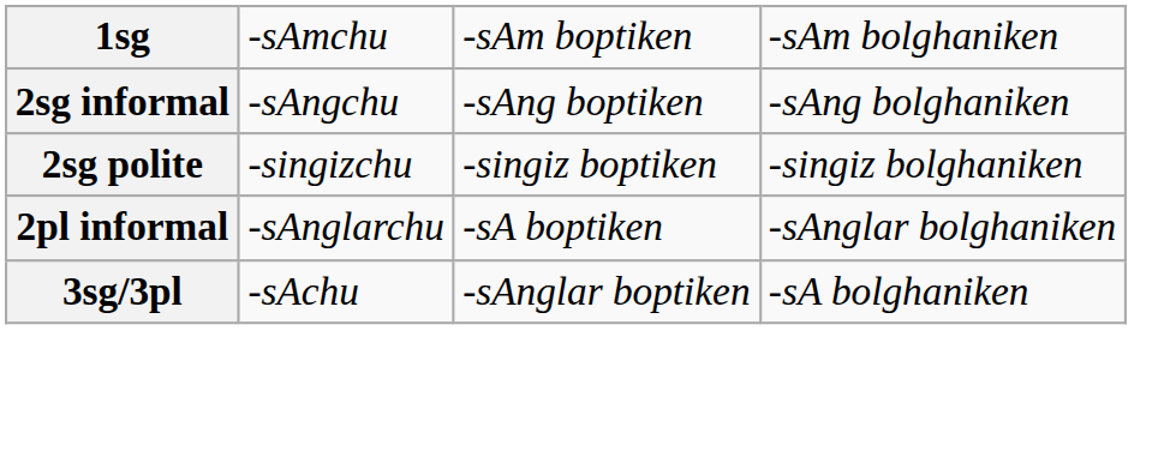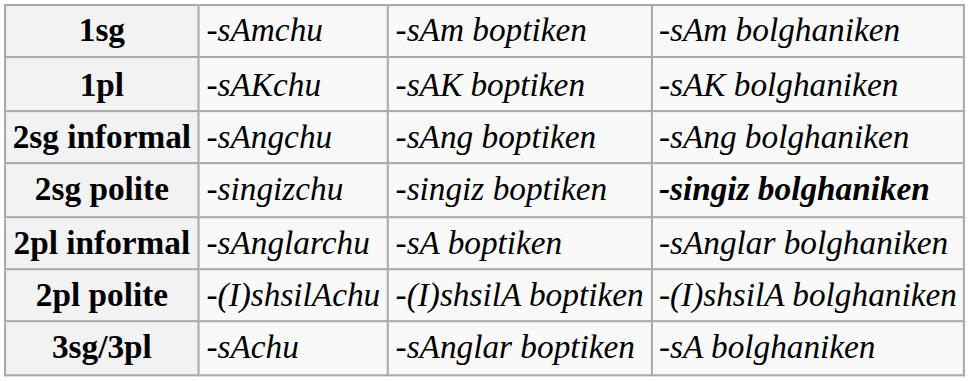+ row: 1pl | -sAKchu | -sAK boptiken | -sAK bolghaniken
2sg polite | column 4: normal -> bold
+ row: 2pl polite | -(I)shsilAchu | -(I)shsilA boptiken | -(I)shsilA bolghaniken
